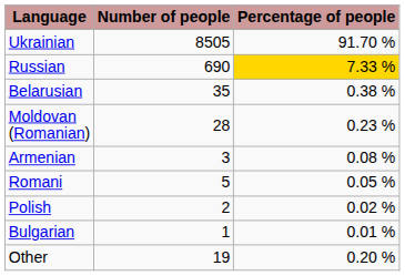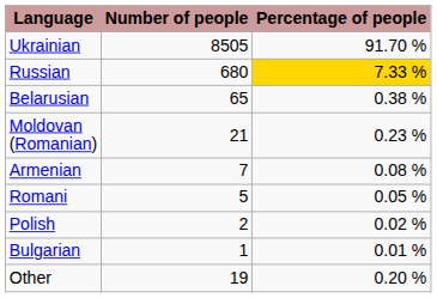Russian | Number of people: 690 -> 680
Belarusian | Number of people: 35 -> 65
Moldovan (Romanian) | Number of people: 28 -> 21
Armenian | Number of people: 3 -> 7
